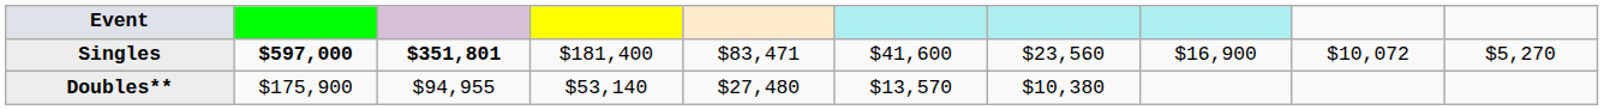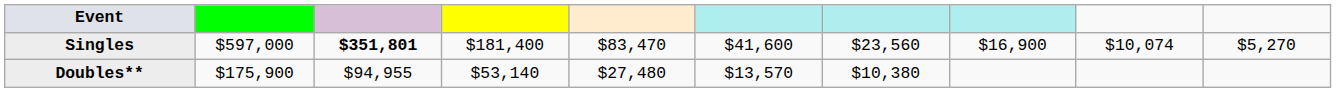Singles | column 2: bold -> normal
Singles | column 5: $83,471 -> $83,470
Singles | column 9: $10,072 -> $10,074
